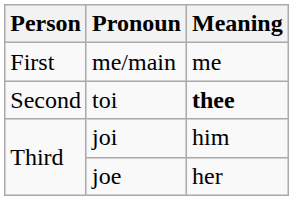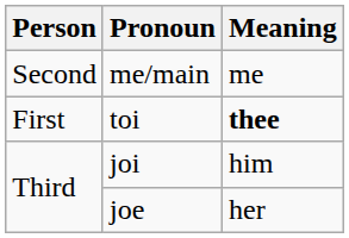me/main | Person: First -> Second
toi | Person: Second -> First
